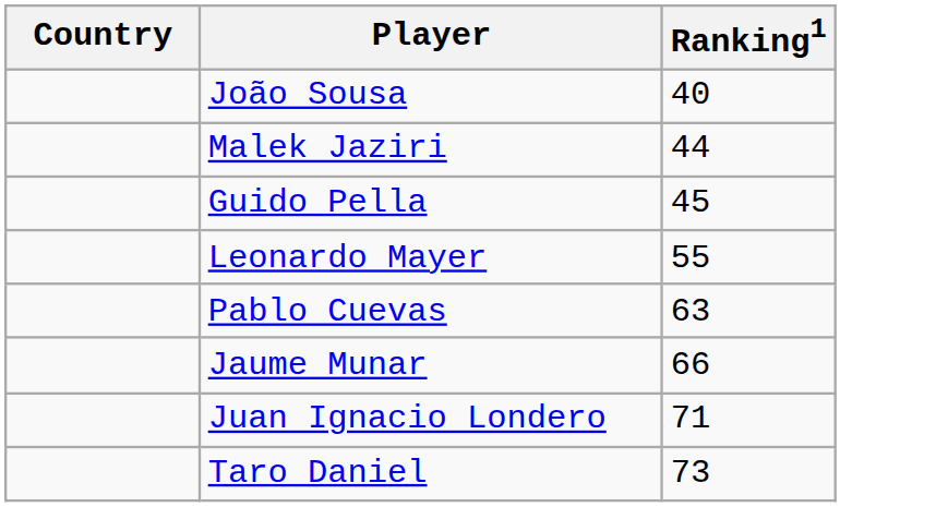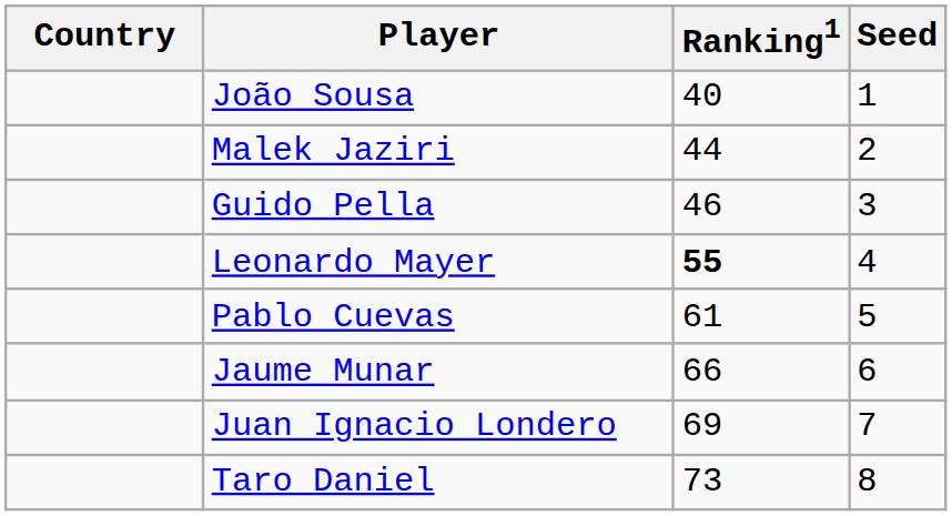+ column: Seed | 1 | 2 | 3 | 4 | 5 | 6 | 7 | 8
Guido Pella | Ranking1: 45 -> 46
Leonardo Mayer | Ranking1: normal -> bold
Pablo Cuevas | Ranking1: 63 -> 61
Juan Ignacio Londero | Ranking1: 71 -> 69
